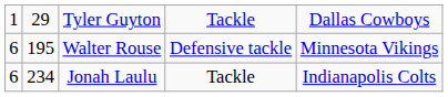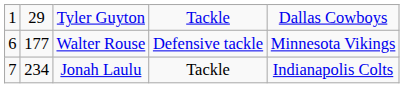Walter Rouse | column 2: 195 -> 177
Jonah Laulu | column 1: 6 -> 7
